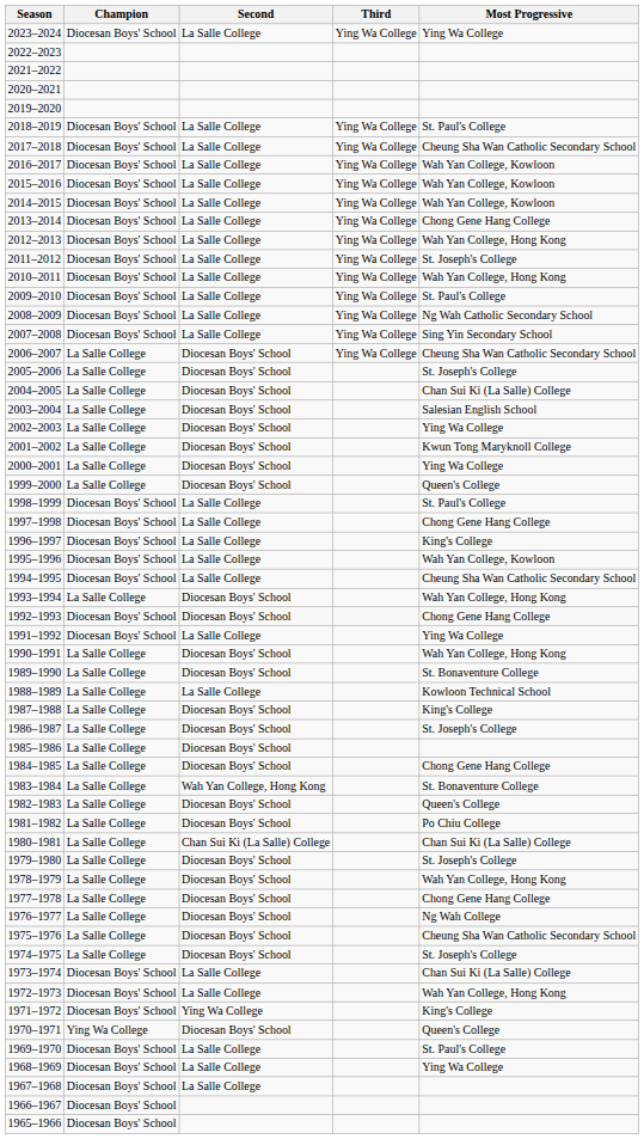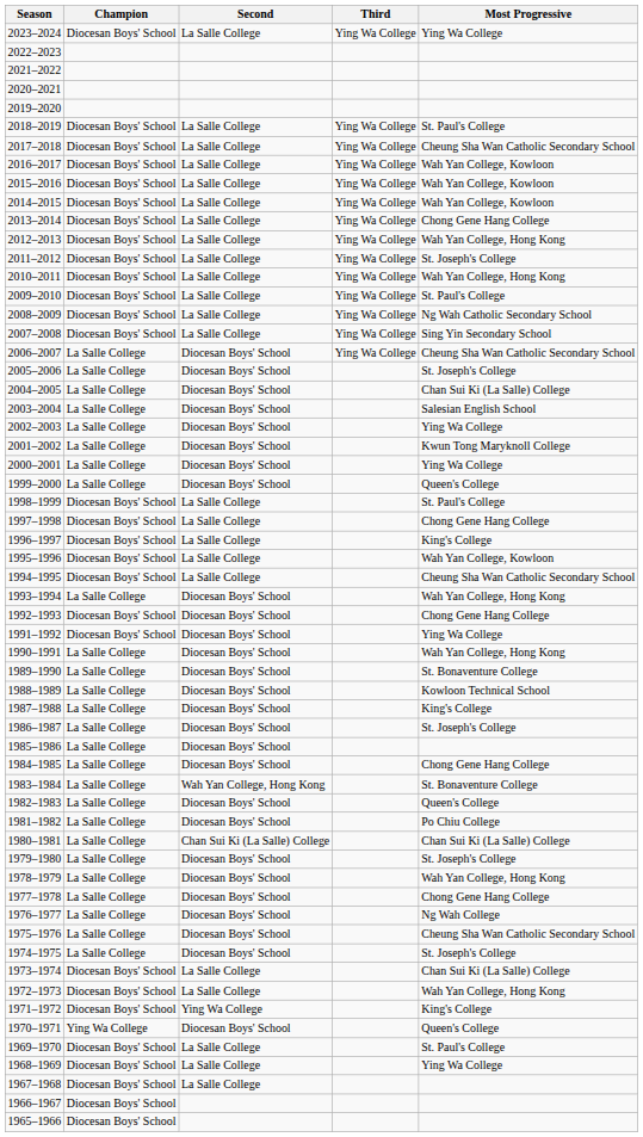1991–1992 | Second: La Salle College -> Diocesan Boys' School
1988–1989 | Second: La Salle College -> Diocesan Boys' School
